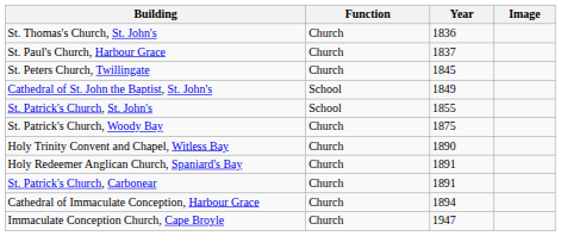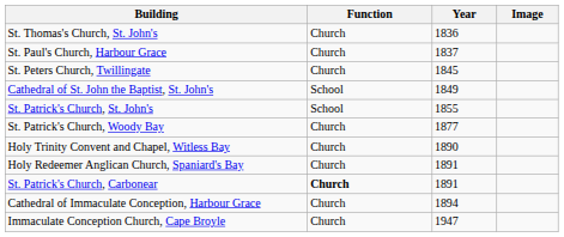St. Patrick's Church, Woody Bay | Year: 1875 -> 1877
St. Patrick's Church, Carbonear | Function: normal -> bold
